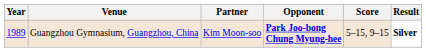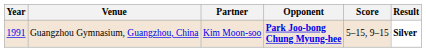Guangzhou Gymnasium, Guangzhou, China | Year: 1989 -> 1991
